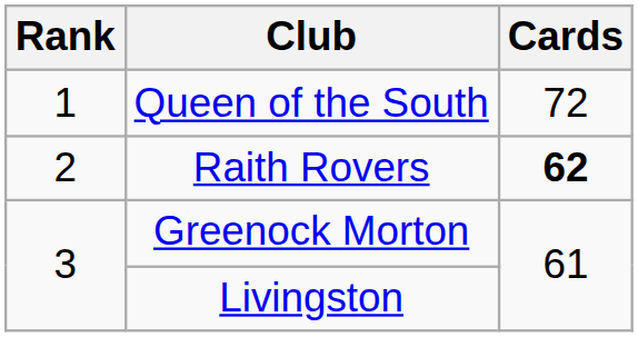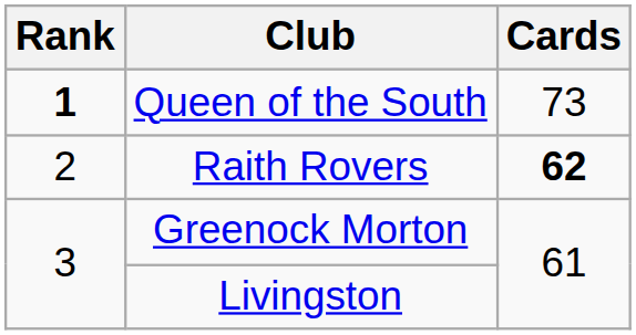Queen of the South | Rank: normal -> bold
Queen of the South | Cards: 72 -> 73
